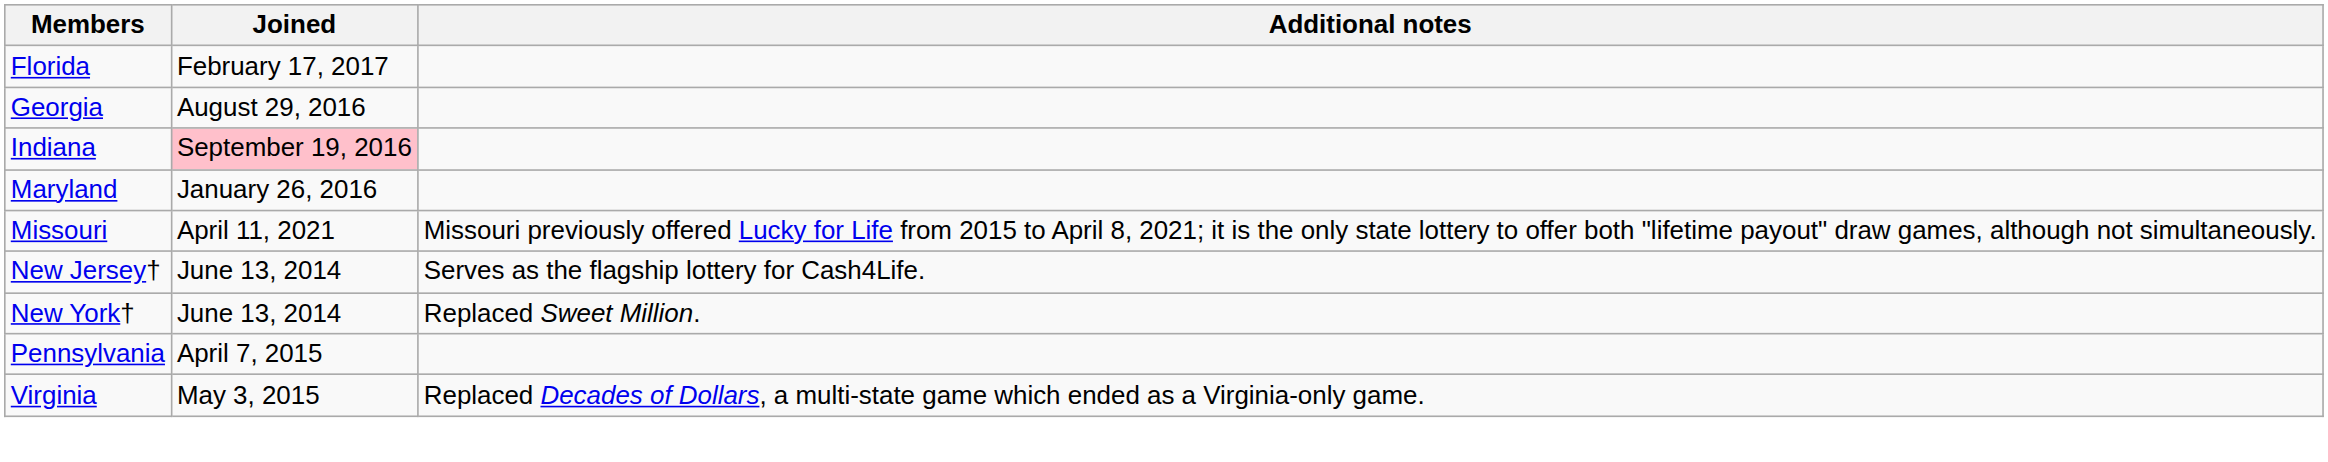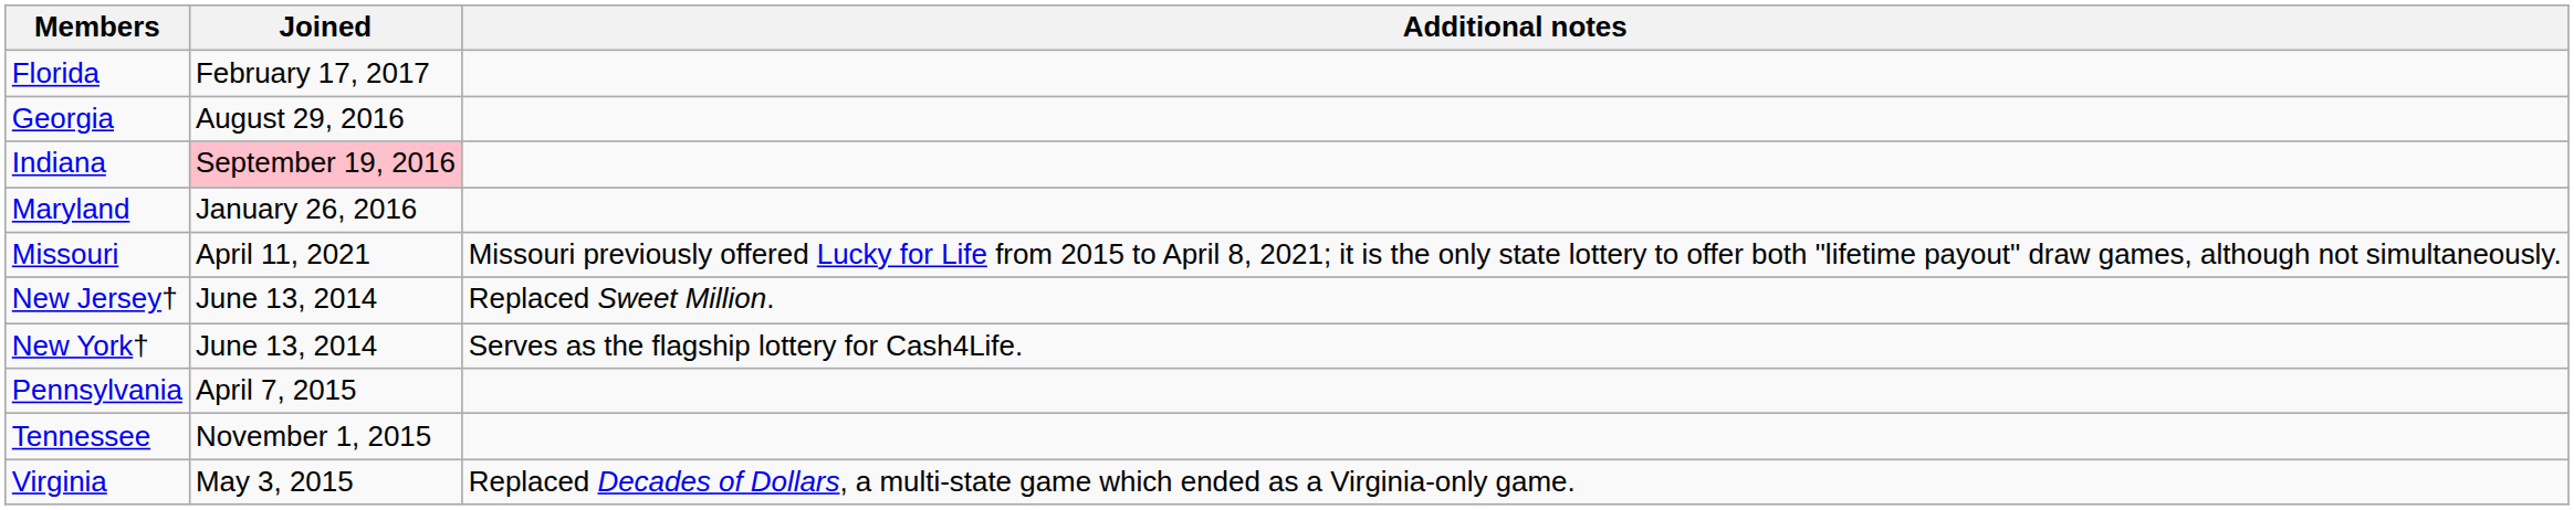New Jersey† | Additional notes: Serves as the flagship lottery for Cash4Life. -> Replaced Sweet Million.
New York† | Additional notes: Replaced Sweet Million. -> Serves as the flagship lottery for Cash4Life.
+ row: Tennessee | November 1, 2015
